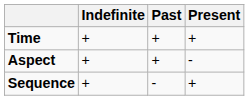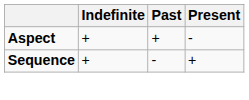- row: Time | + | + | +
